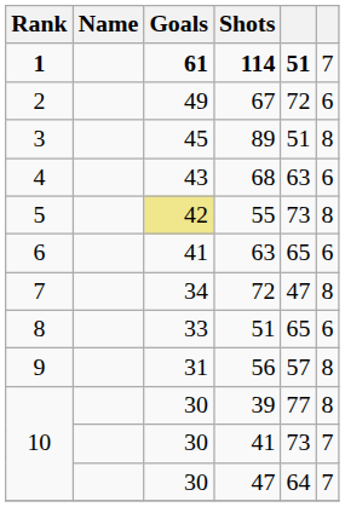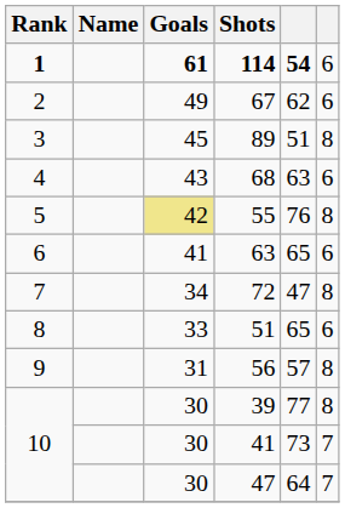114 | column 5: 51 -> 54
114 | column 6: 7 -> 6
67 | column 5: 72 -> 62
55 | column 5: 73 -> 76
